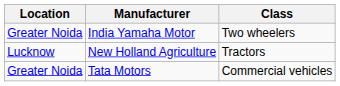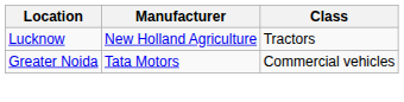- row: Greater Noida | India Yamaha Motor | Two wheelers
